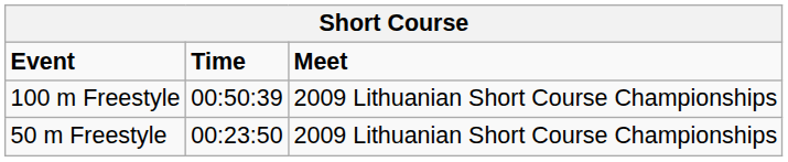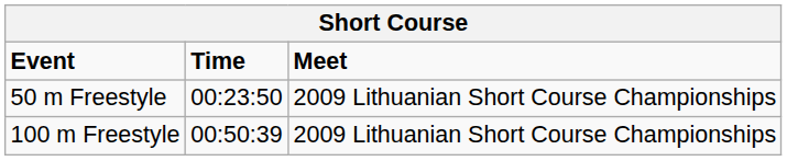rows swapped: 50 m Freestyle <-> 100 m Freestyle
